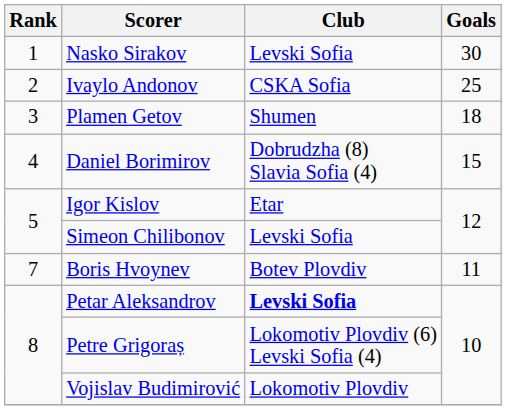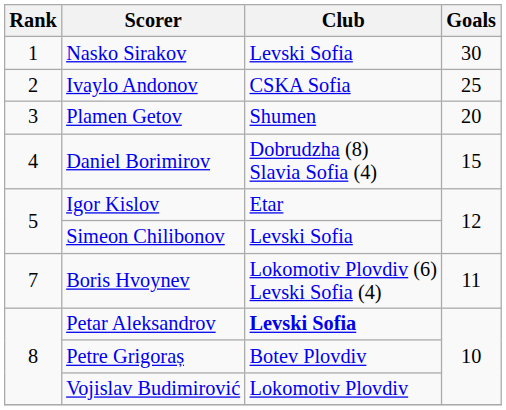Plamen Getov | Goals: 18 -> 20
Boris Hvoynev | Club: Botev Plovdiv -> Lokomotiv Plovdiv (6) Levski Sofia (4)
Petre Grigoraș | Club: Lokomotiv Plovdiv (6) Levski Sofia (4) -> Botev Plovdiv
